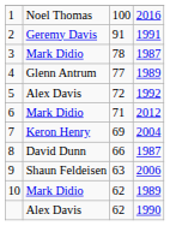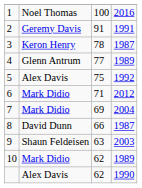3 | column 2: Mark Didio -> Keron Henry
5 | column 3: 72 -> 75
7 | column 2: Keron Henry -> Mark Didio
9 | column 4: 2006 -> 2003
